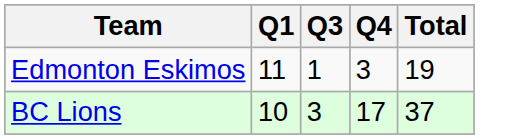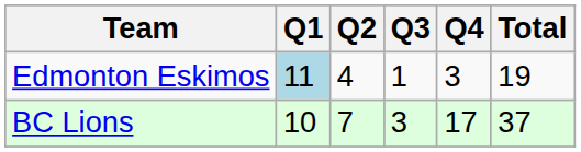+ column: Q2 | 4 | 7
Edmonton Eskimos | Q1: no background -> lightblue background
